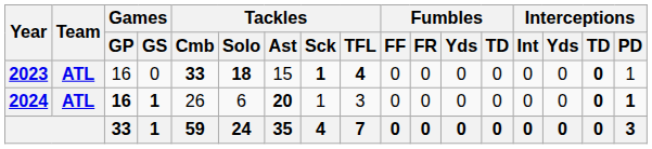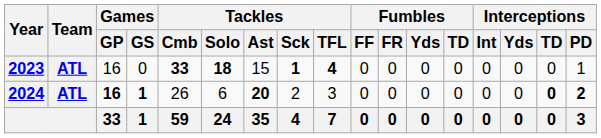2023 | Interceptions / TD: bold -> normal
2024 | Tackles / Sck: 1 -> 2
2024 | Interceptions / PD: 1 -> 2
